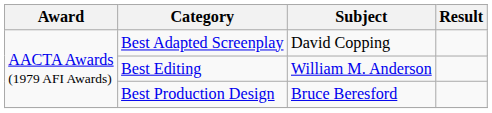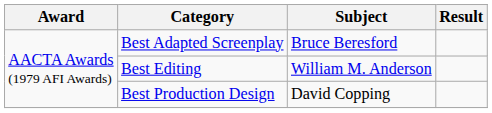Best Adapted Screenplay | Subject: David Copping -> Bruce Beresford
Best Production Design | Subject: Bruce Beresford -> David Copping
